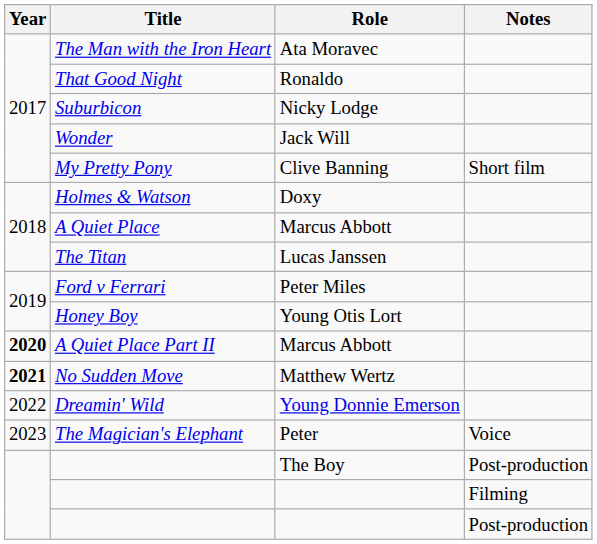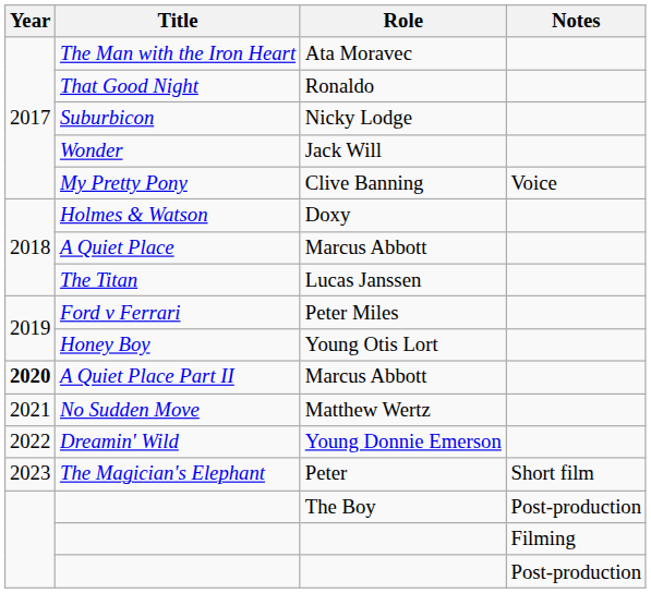My Pretty Pony | Notes: Short film -> Voice
No Sudden Move | Year: bold -> normal
The Magician's Elephant | Notes: Voice -> Short film
